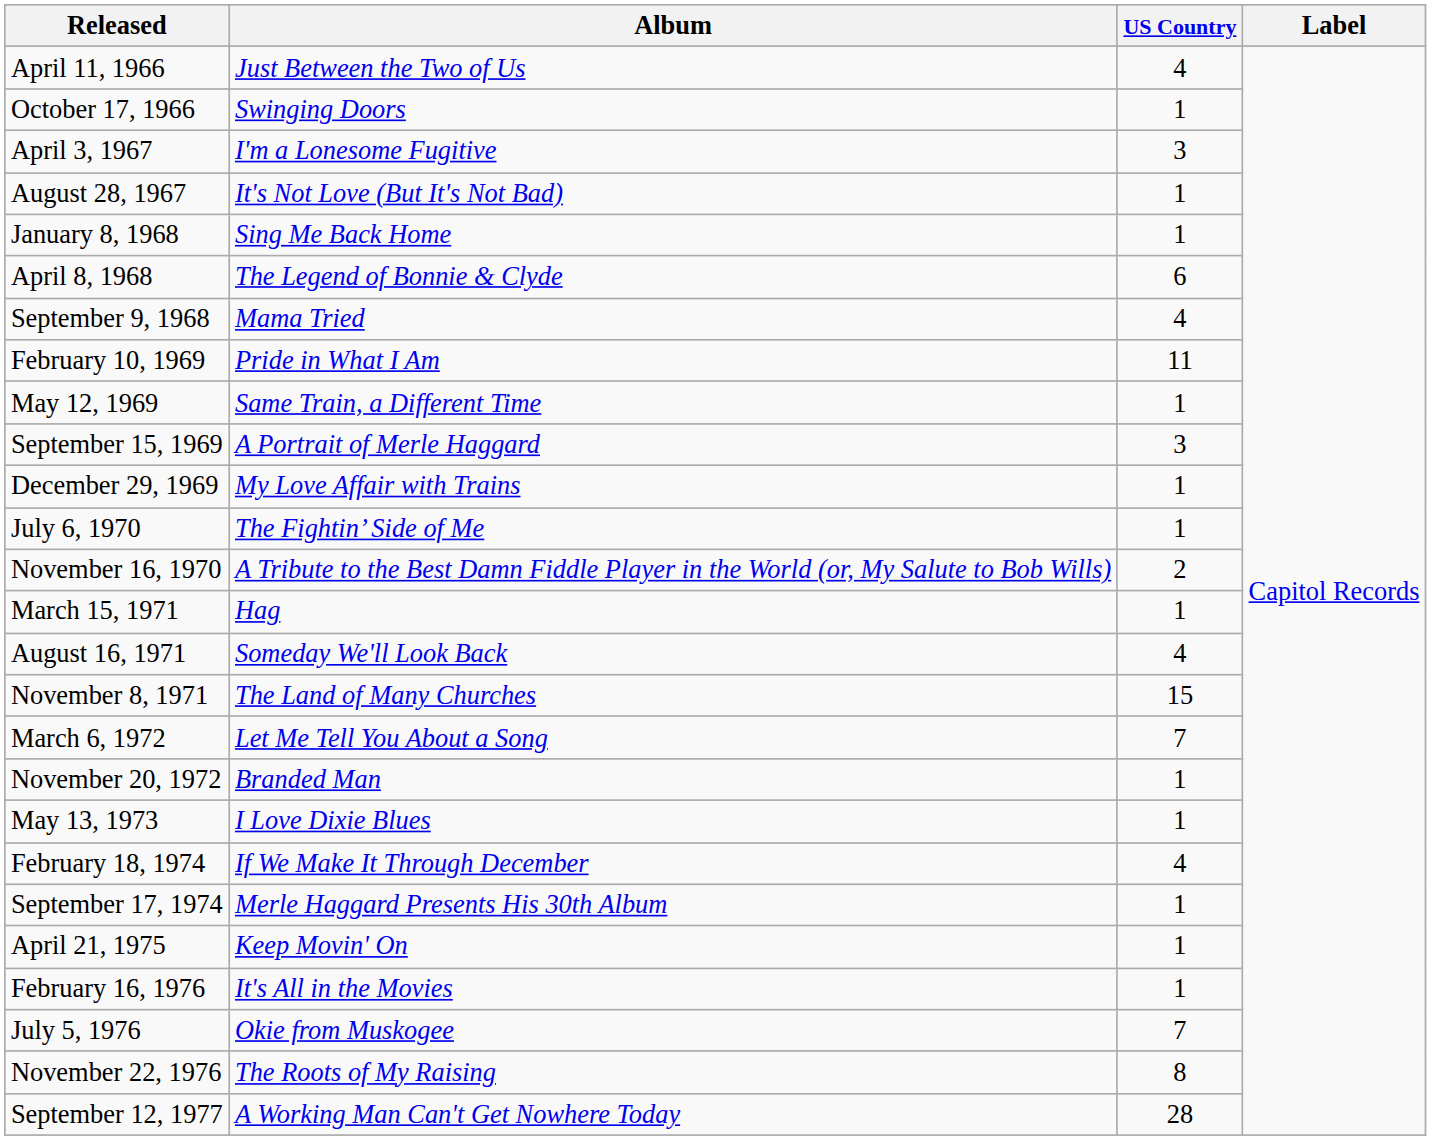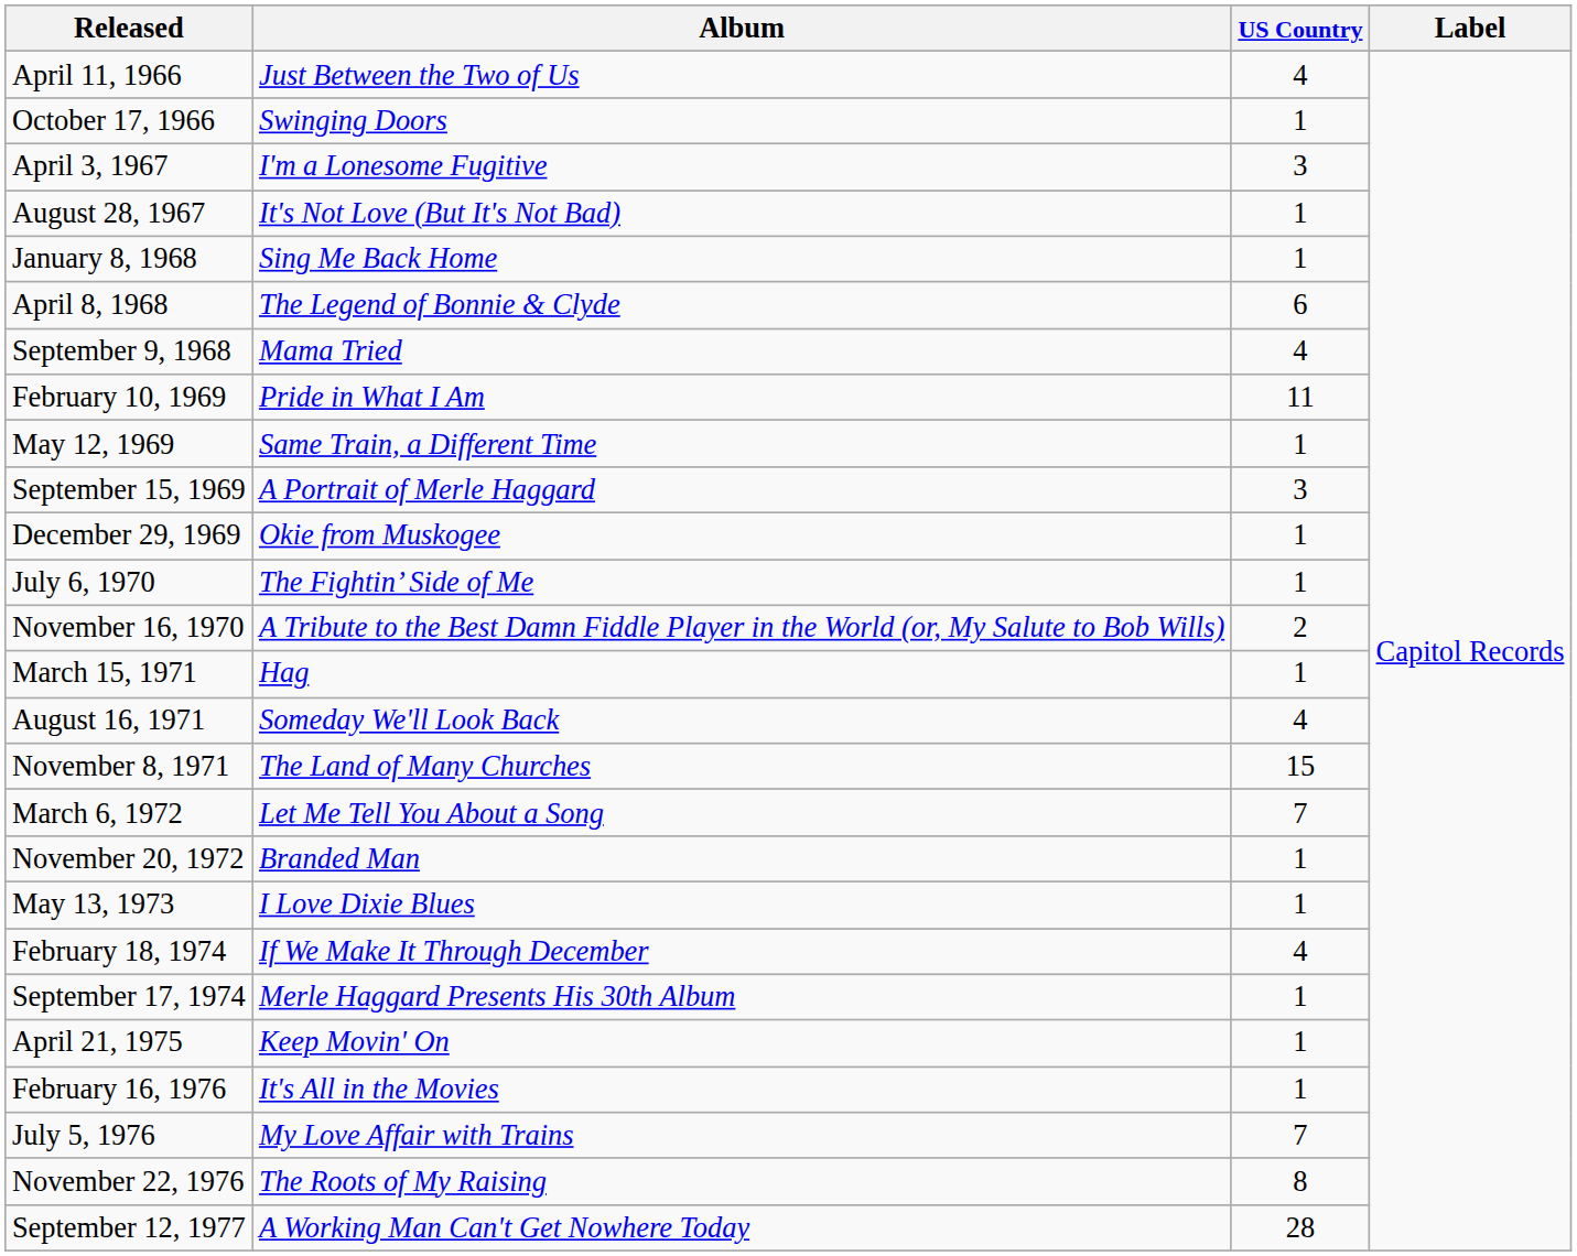December 29, 1969 | Album: My Love Affair with Trains -> Okie from Muskogee
July 5, 1976 | Album: Okie from Muskogee -> My Love Affair with Trains
